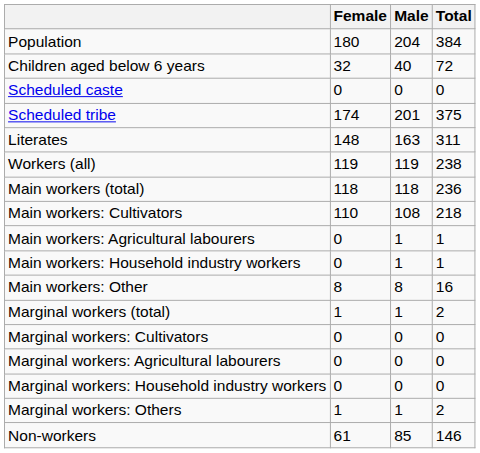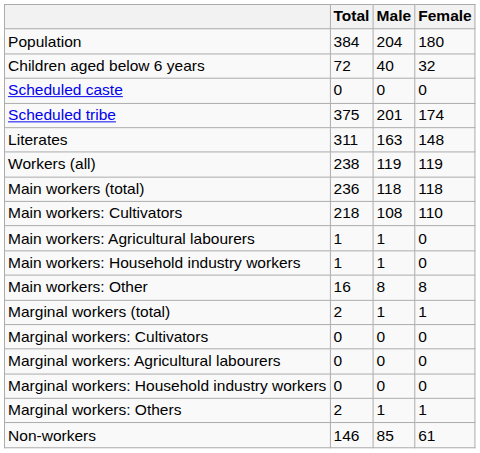columns swapped: Total <-> Female
